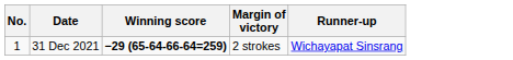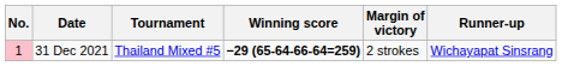+ column: Tournament | Thailand Mixed #5
31 Dec 2021 | No.: no background -> pink background
